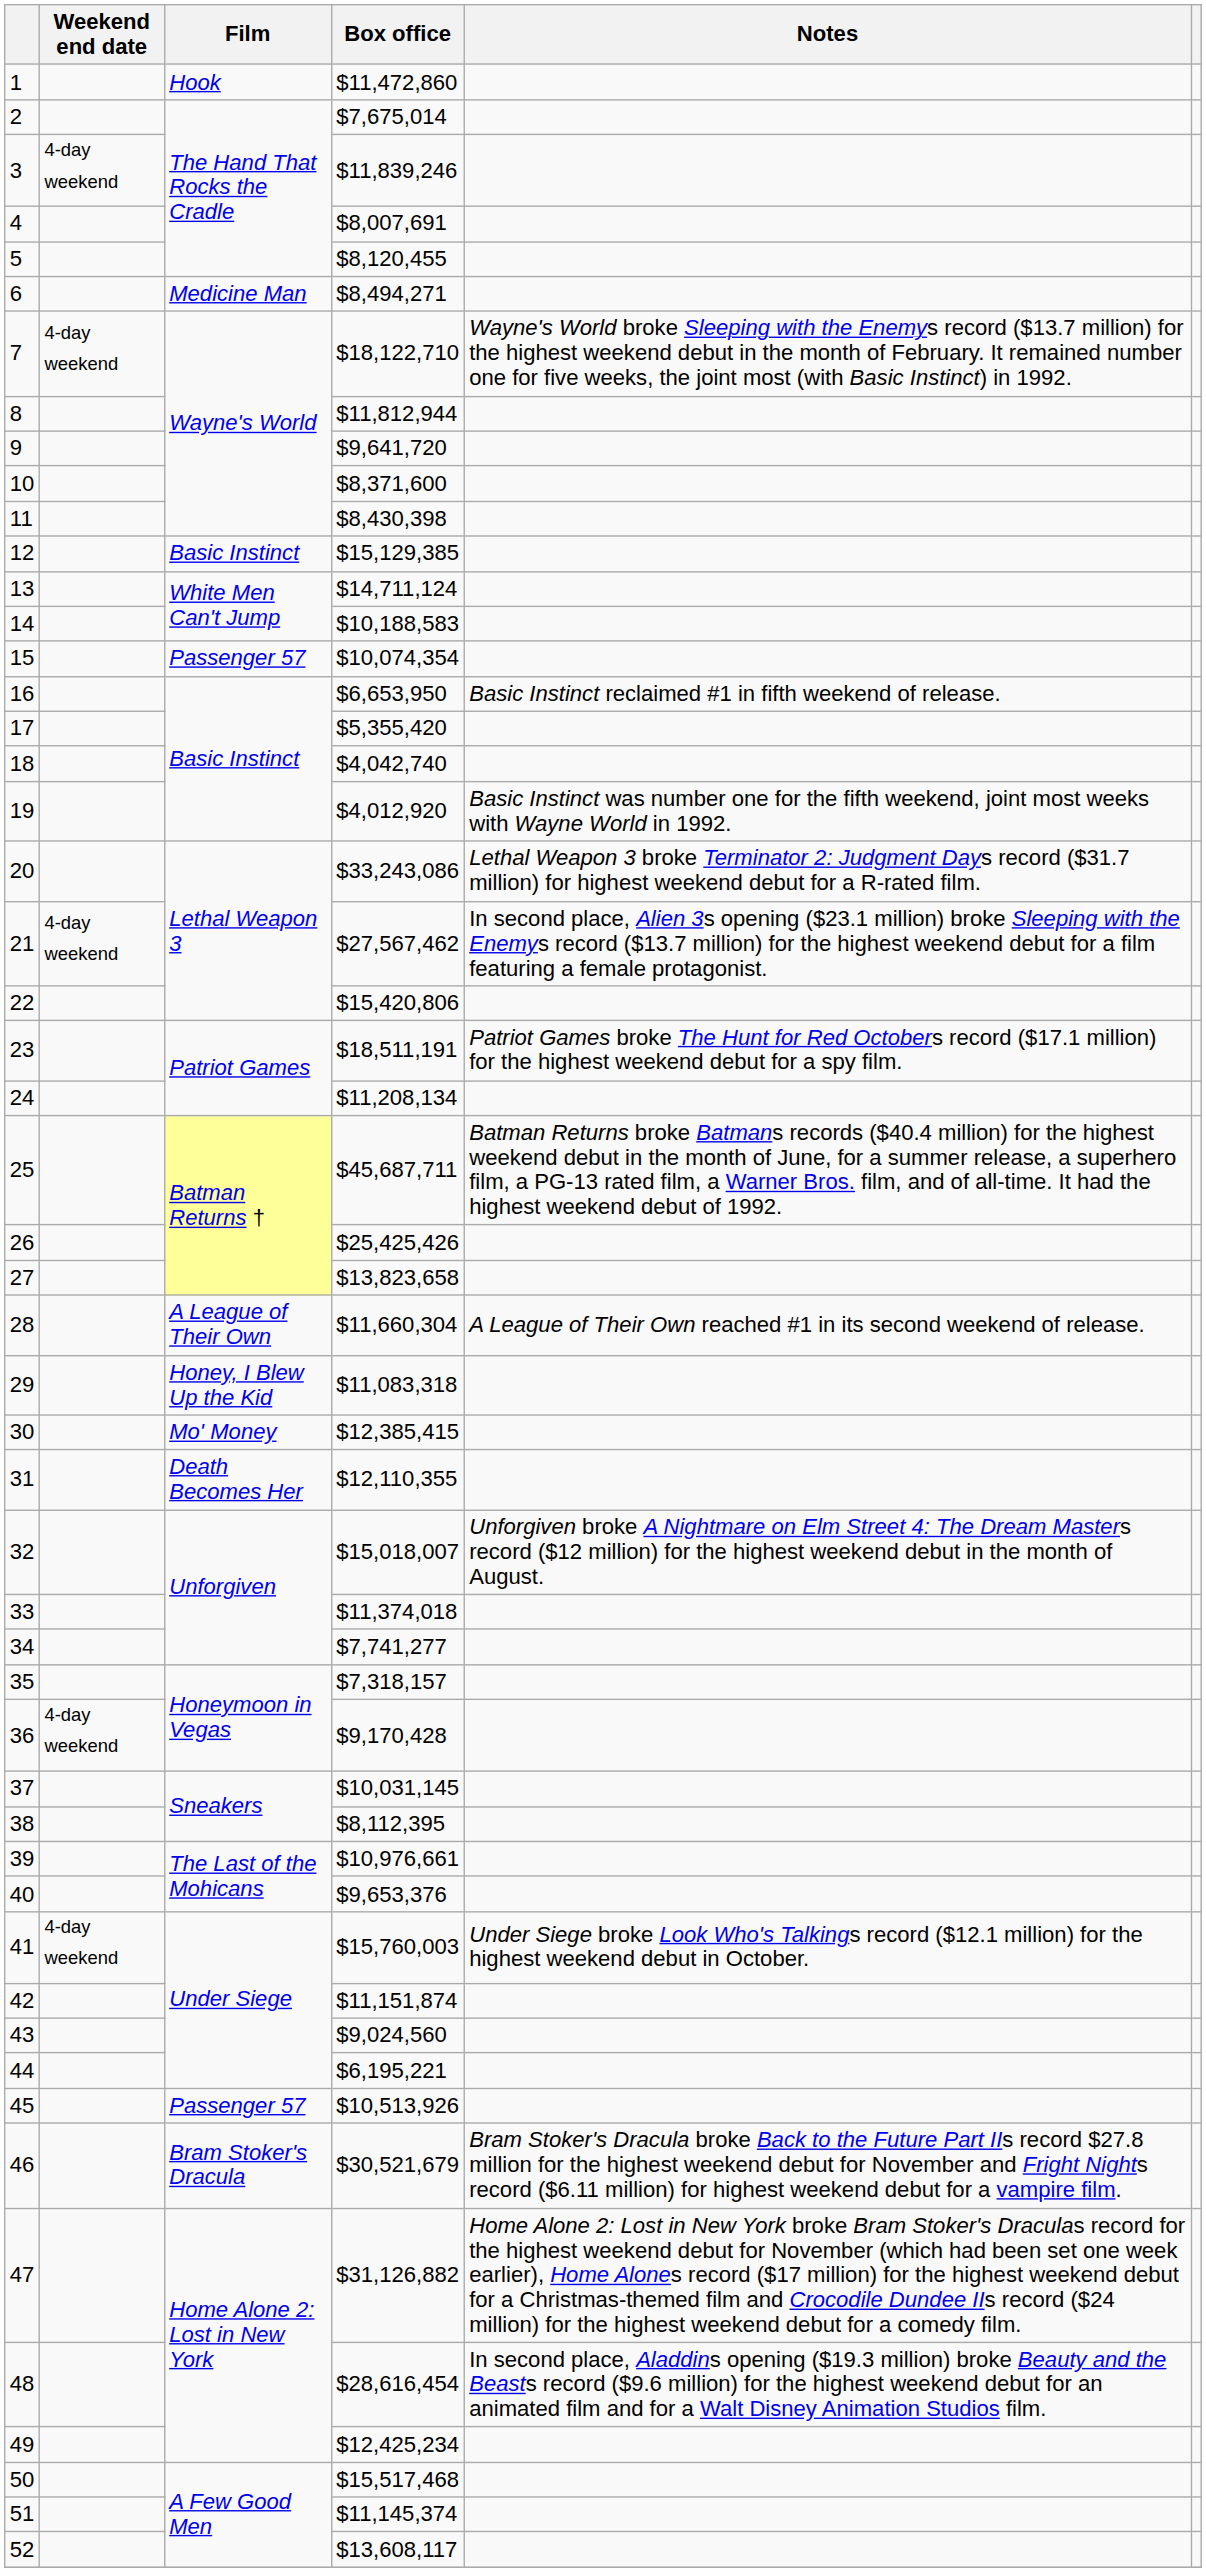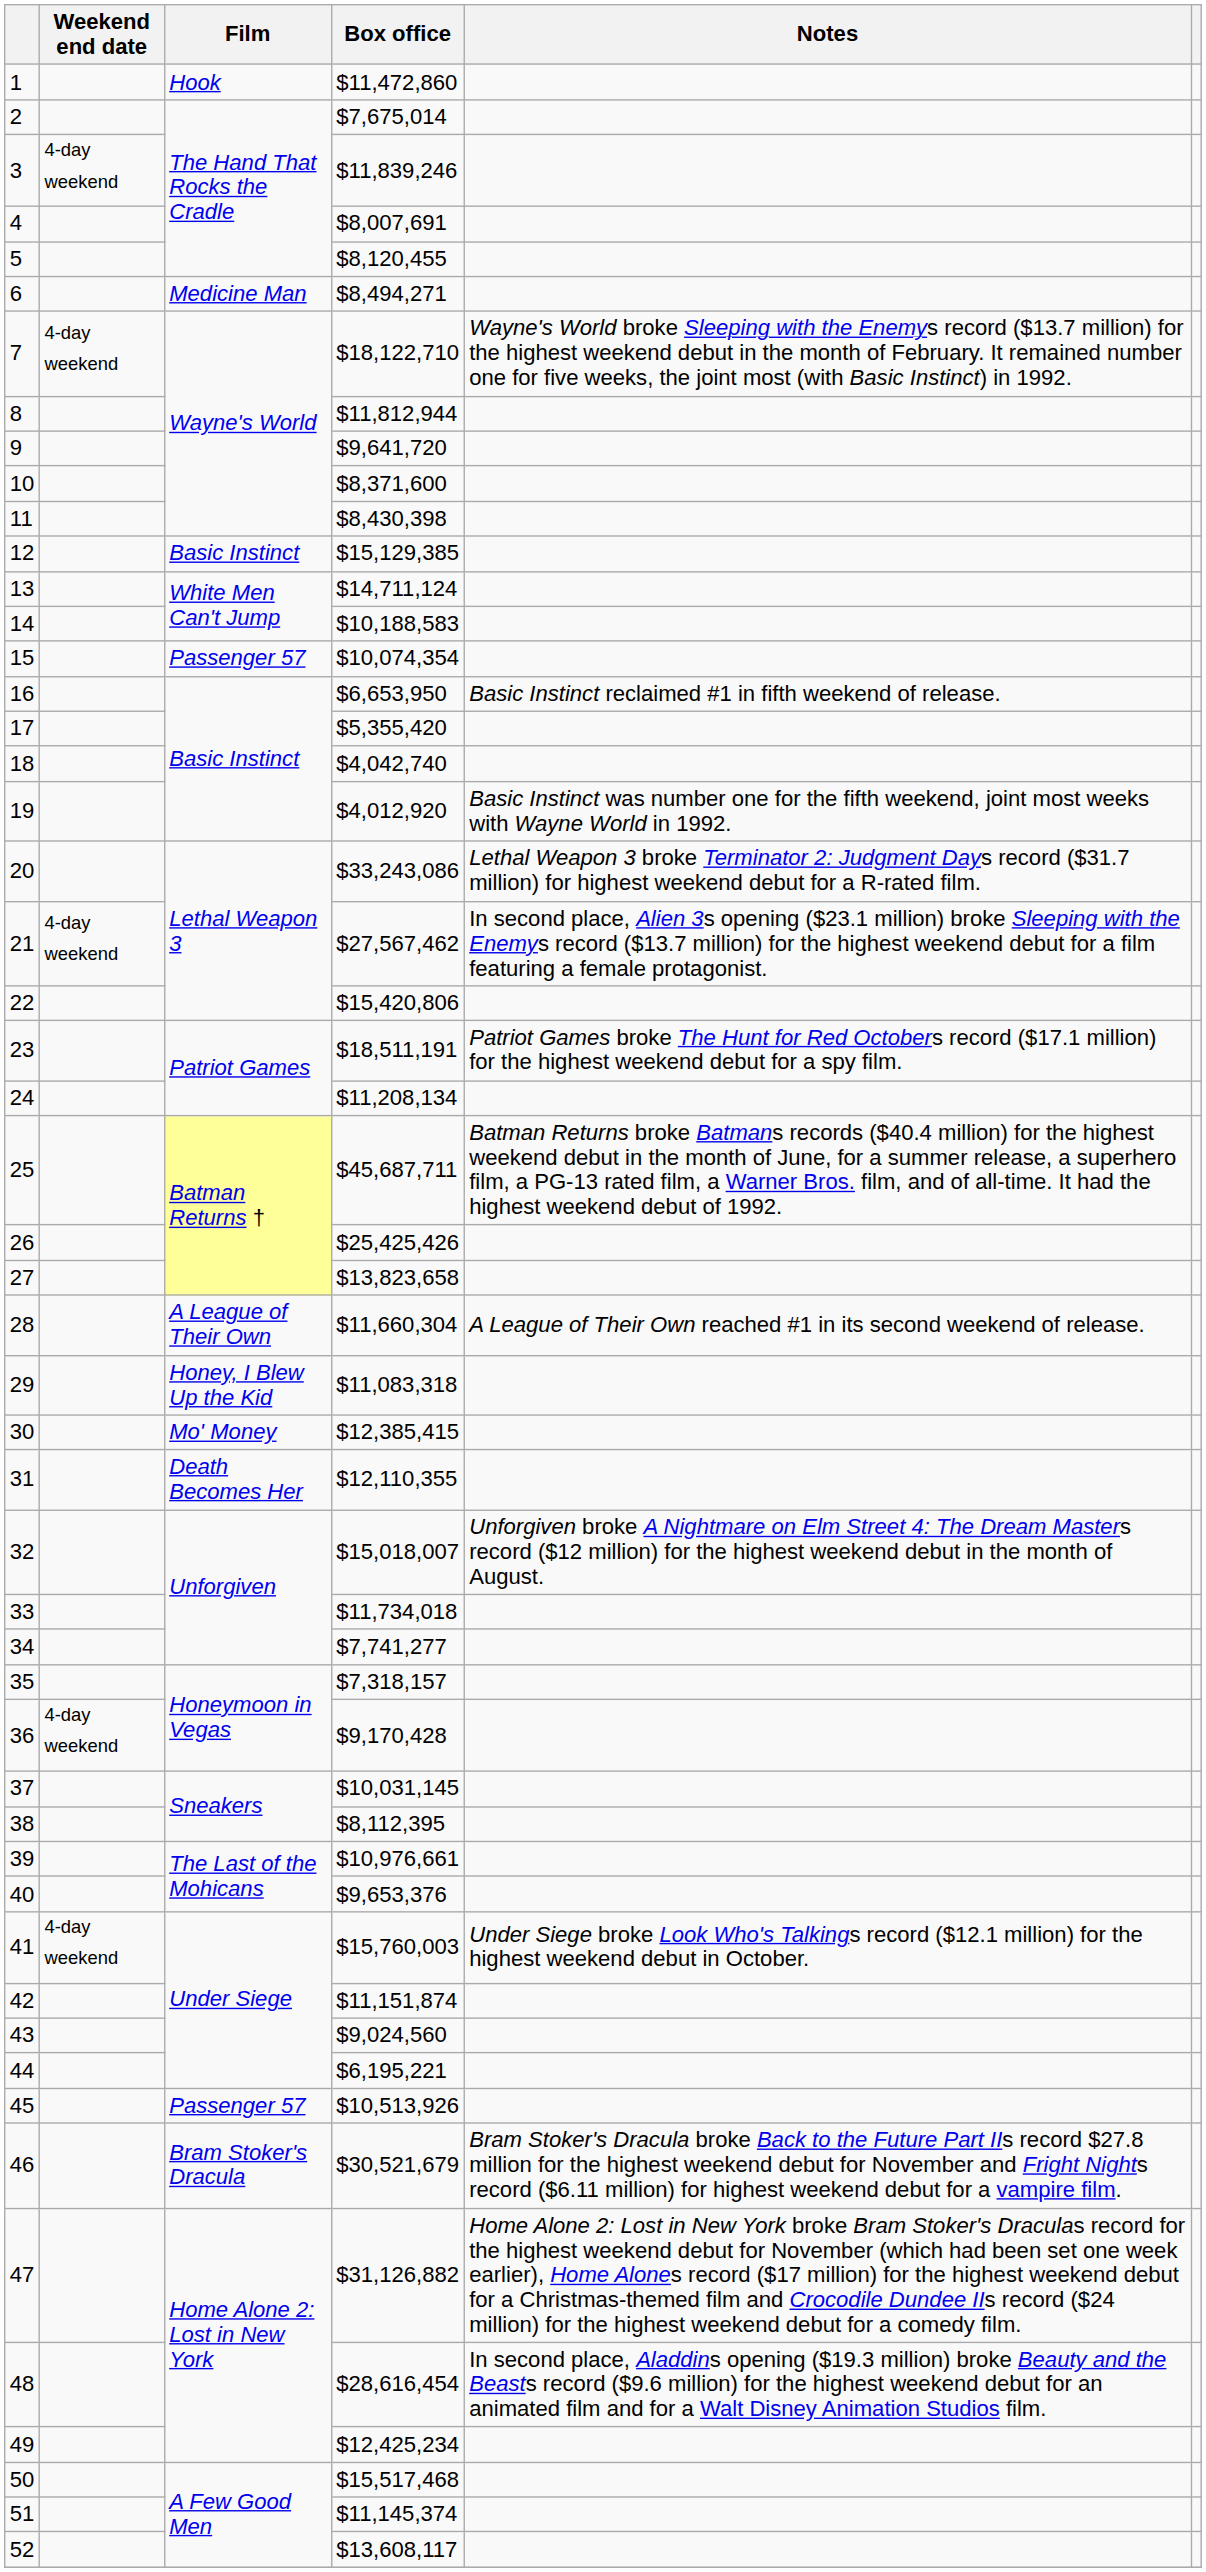33 | Box office: $11,374,018 -> $11,734,018
